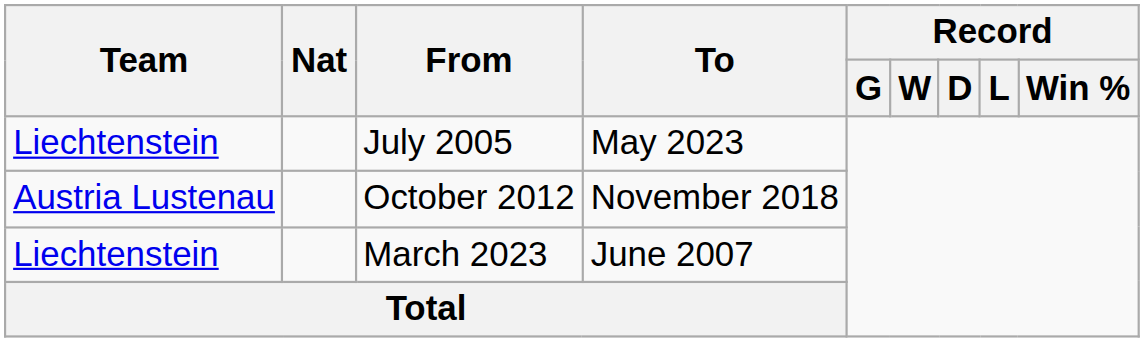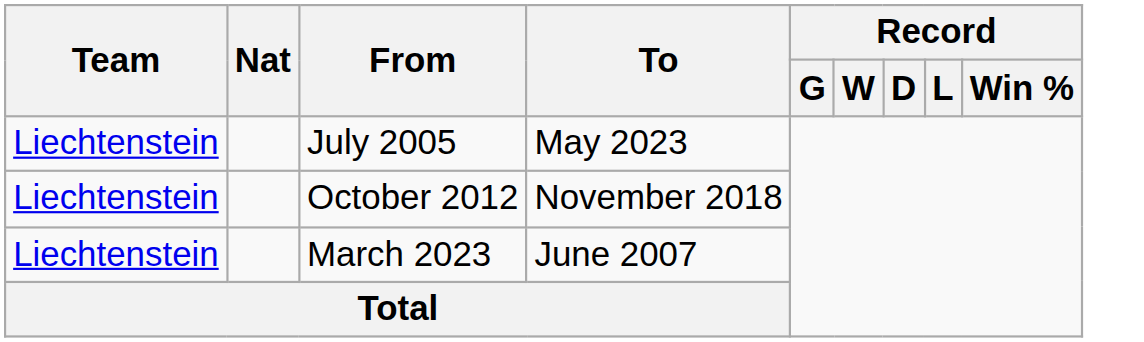October 2012 | Team: Austria Lustenau -> Liechtenstein
